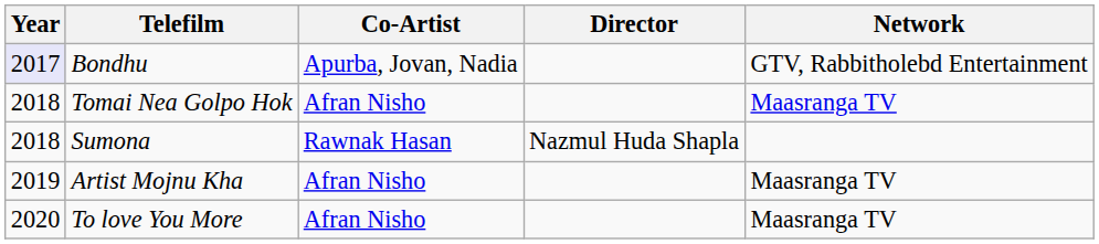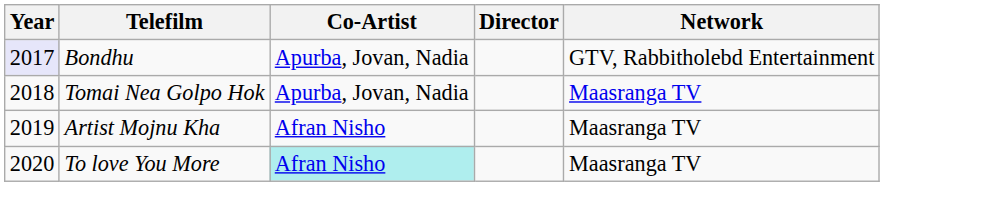Tomai Nea Golpo Hok | Co-Artist: Afran Nisho -> Apurba, Jovan, Nadia
- row: 2018 | Sumona | Rawnak Hasan | Nazmul Huda Shapla
To love You More | Co-Artist: no background -> paleturquoise background
